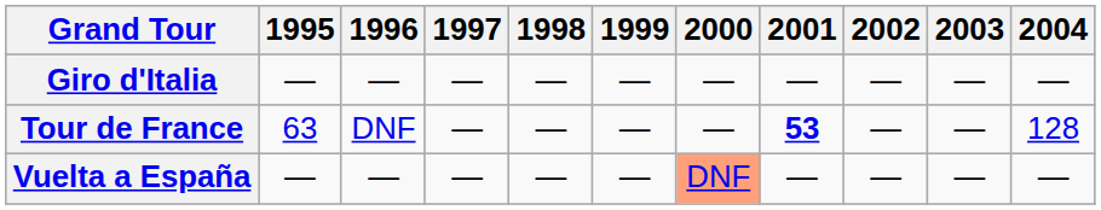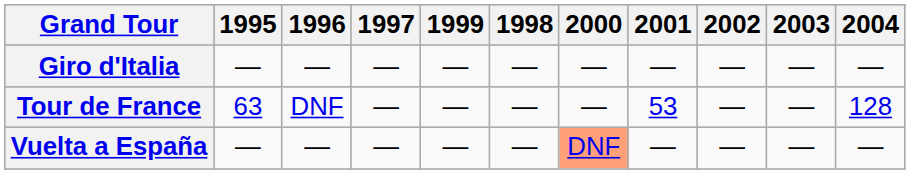columns swapped: 1998 <-> 1999
Tour de France | 2001: bold -> normal
